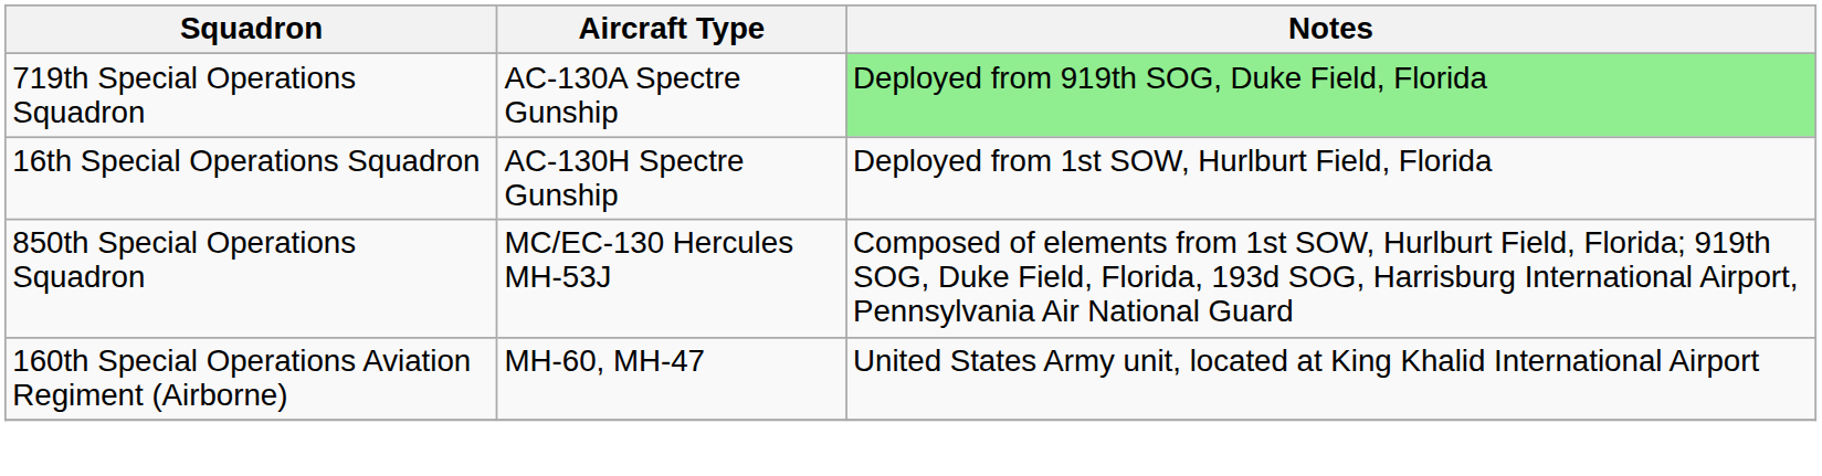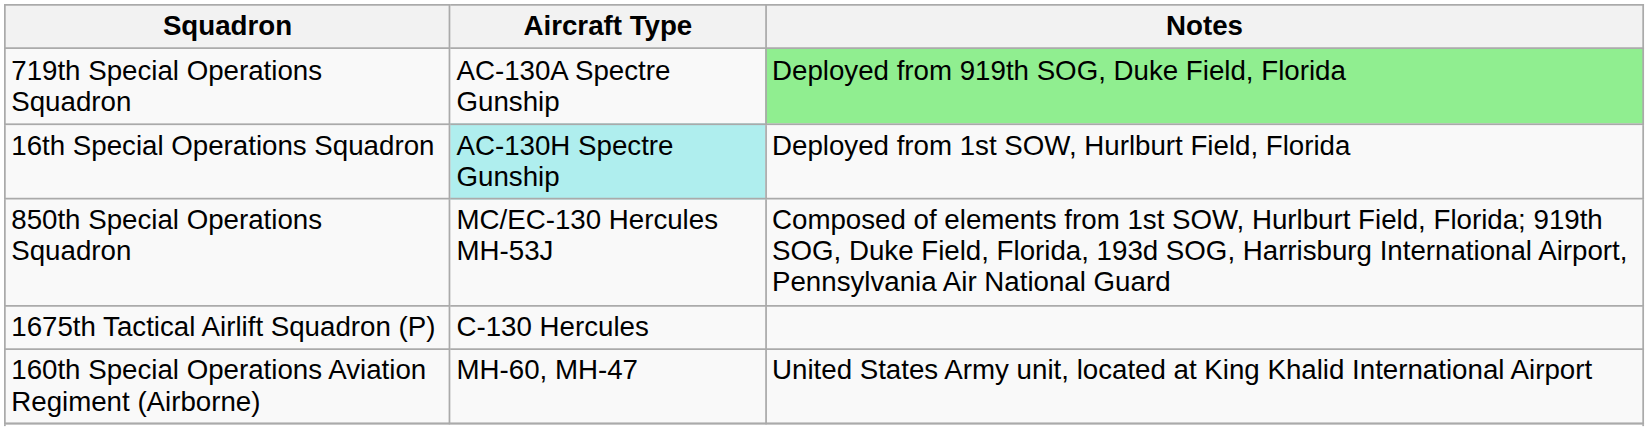16th Special Operations Squadron | Aircraft Type: no background -> paleturquoise background
+ row: 1675th Tactical Airlift Squadron (P) | C-130 Hercules
